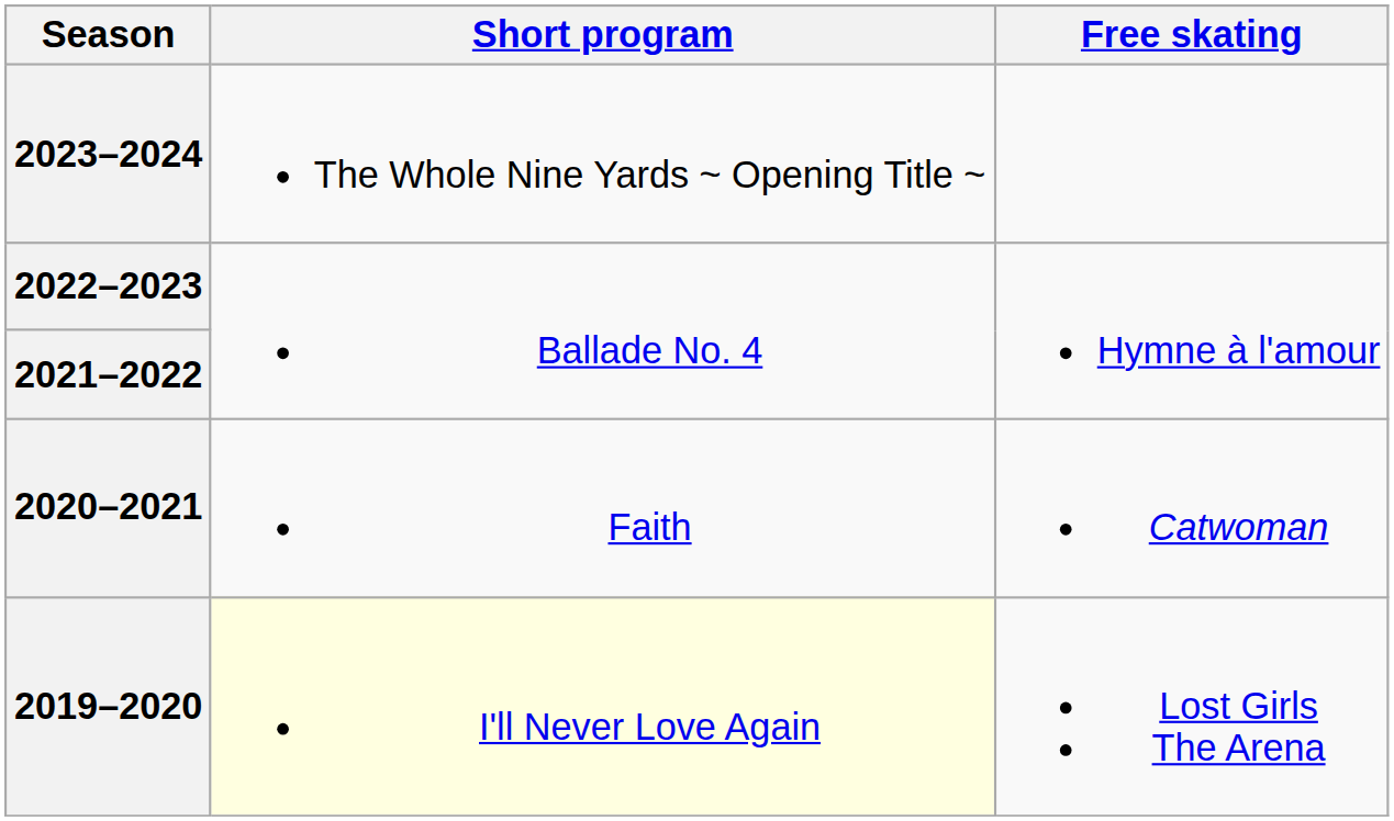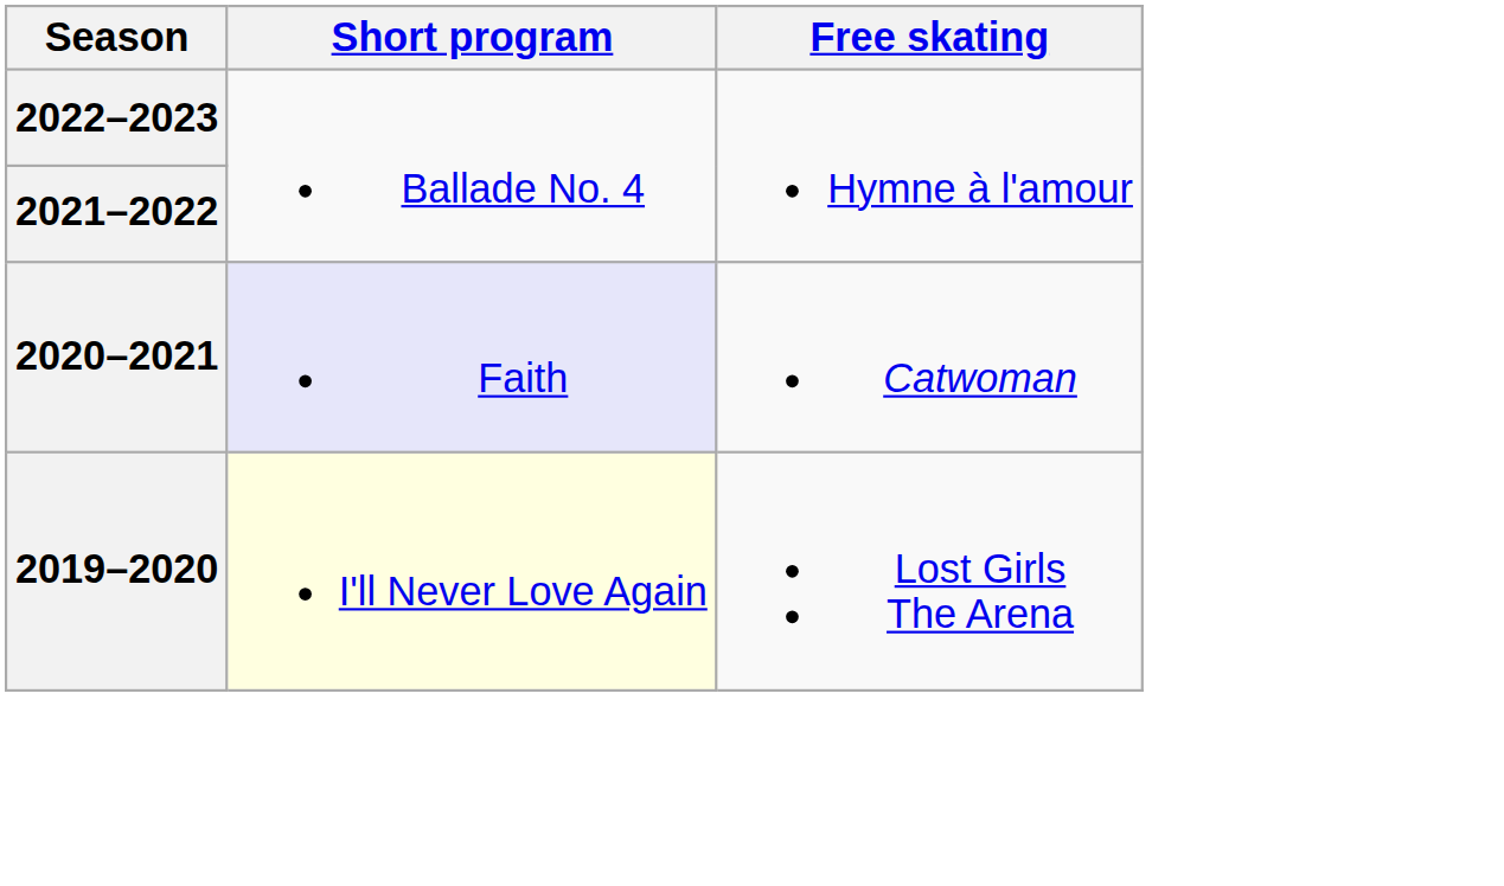- row: 2023–2024 | The Whole Nine Yards ~ Opening Title ~
2020–2021 | Short program: no background -> lavender background
